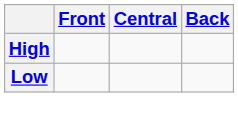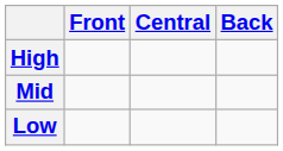+ row: Mid
